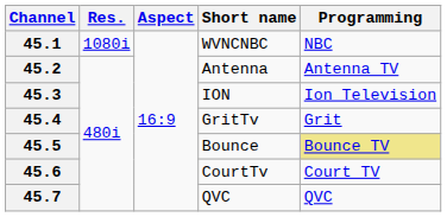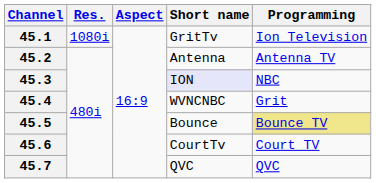45.1 | Short name: WVNCNBC -> GritTv
45.1 | Programming: NBC -> Ion Television
45.3 | Short name: no background -> lavender background
45.3 | Programming: Ion Television -> NBC
45.4 | Short name: GritTv -> WVNCNBC
